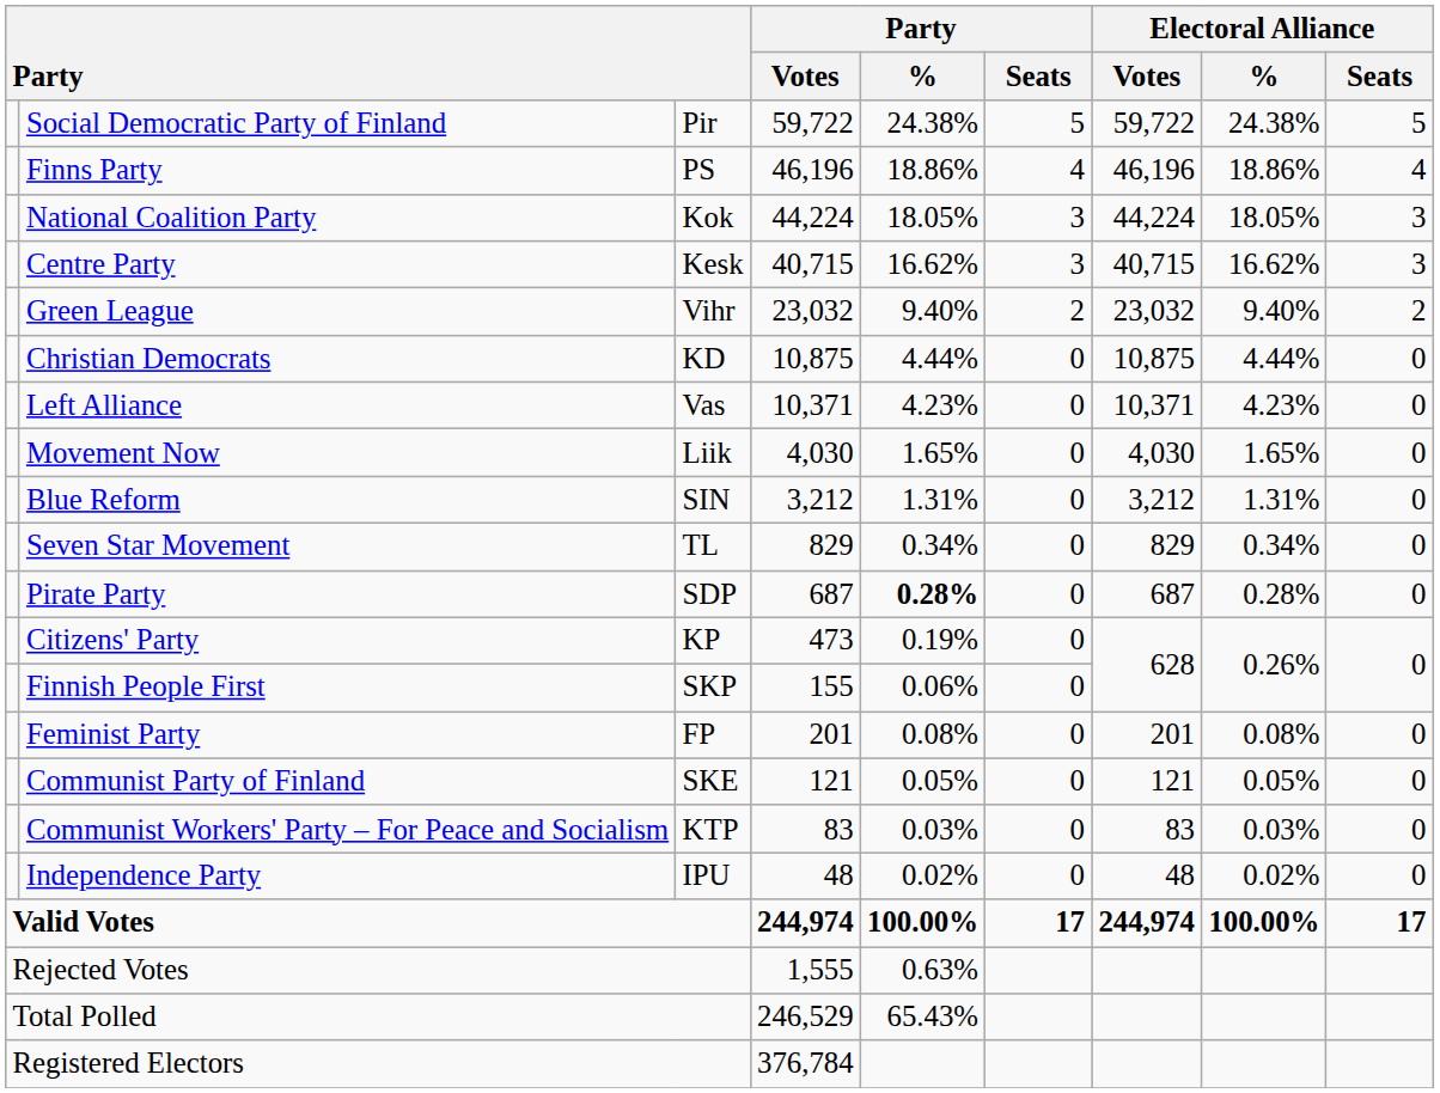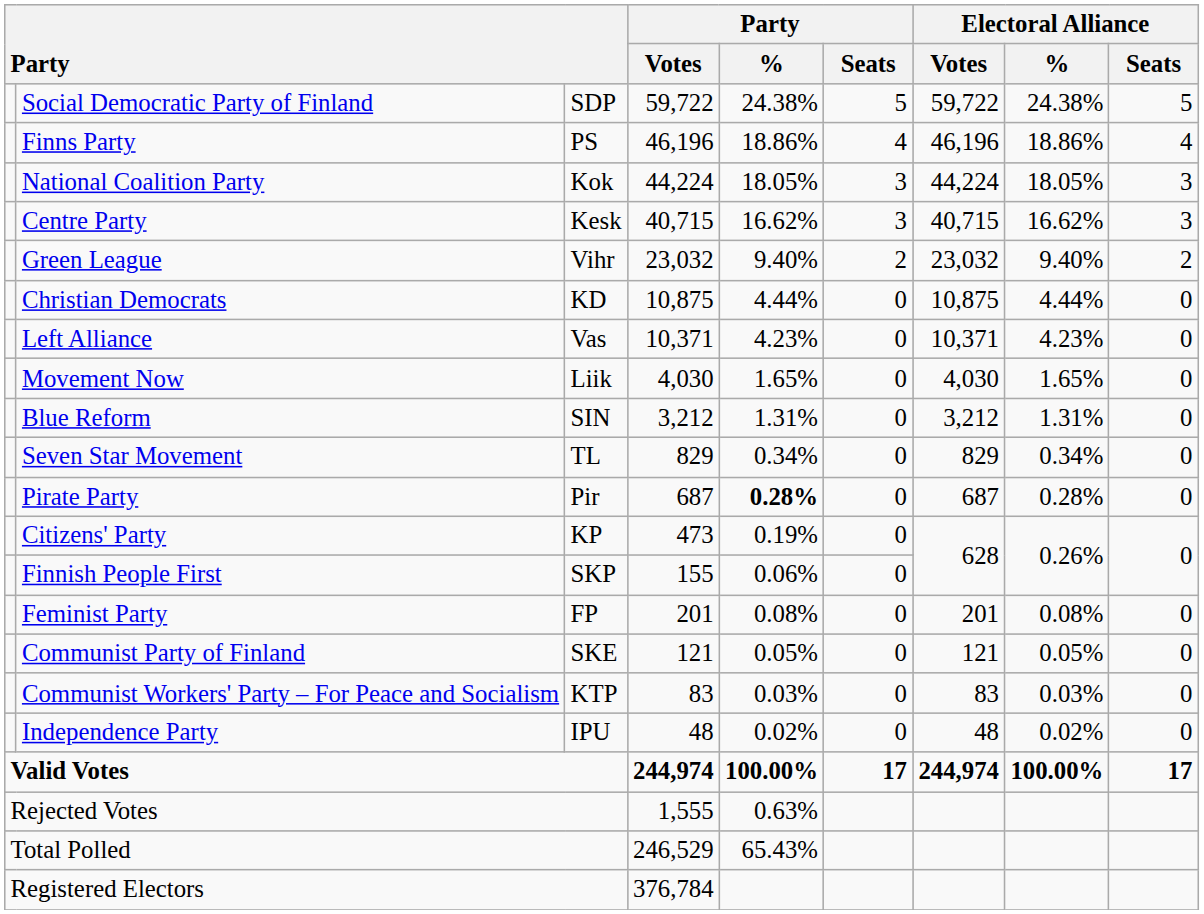Social Democratic Party of Finland | column 3: Pir -> SDP
Pirate Party | column 3: SDP -> Pir
